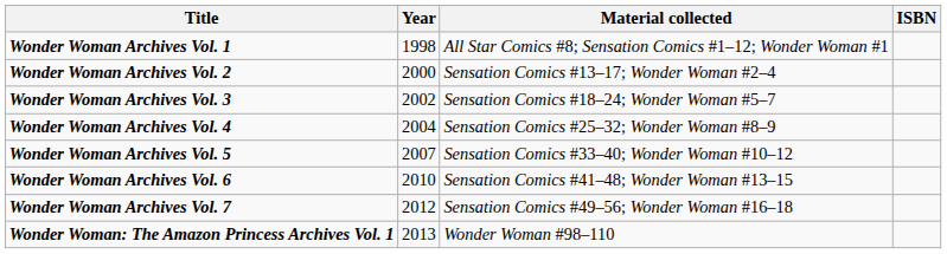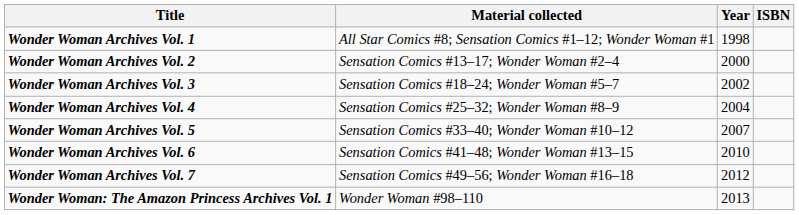columns swapped: Material collected <-> Year
